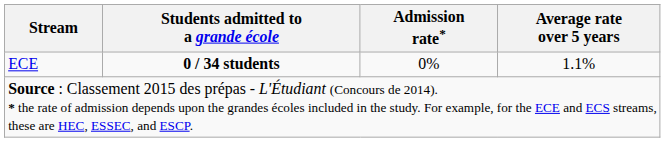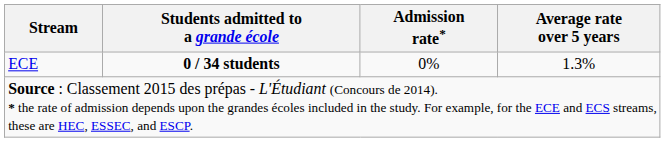ECE | Average rate over 5 years: 1.1% -> 1.3%
